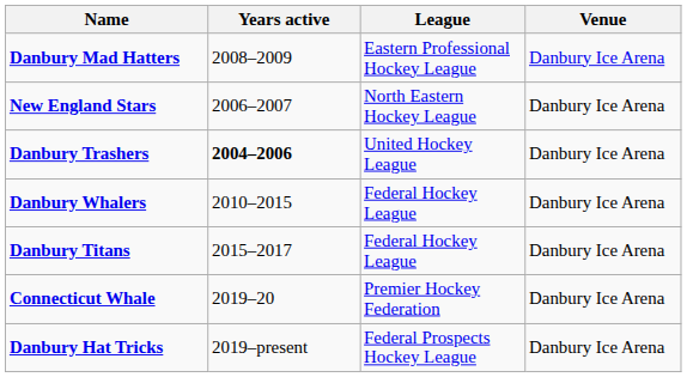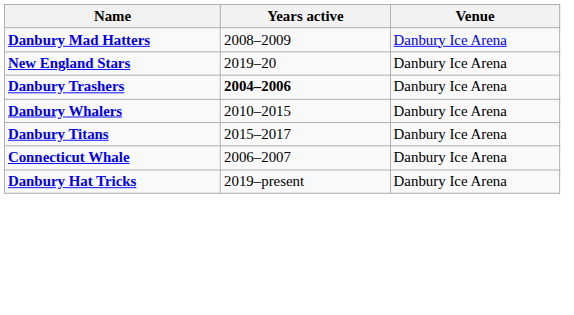- column: League | Eastern Professional Hockey League | North Eastern Hockey League | United Hockey League | Federal Hockey League | Federal Hockey League | Premier Hockey Federation | Federal Prospects Hockey League
New England Stars | Years active: 2006–2007 -> 2019–20
Connecticut Whale | Years active: 2019–20 -> 2006–2007
